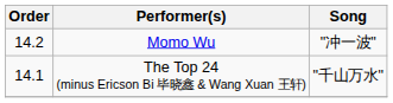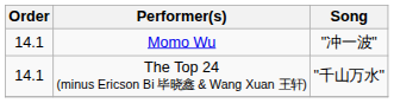Momo Wu | Order: 14.2 -> 14.1
